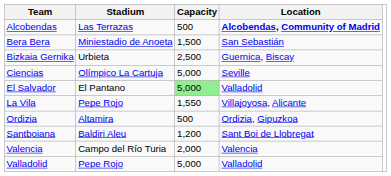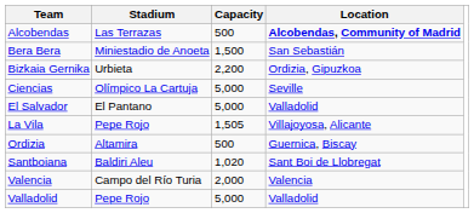Bizkaia Gernika | Capacity: 2,500 -> 2,200
Bizkaia Gernika | Location: Guernica, Biscay -> Ordizia, Gipuzkoa
El Salvador | Capacity: lightgreen background -> no background
La Vila | Capacity: 1,550 -> 1,505
Ordizia | Location: Ordizia, Gipuzkoa -> Guernica, Biscay
Santboiana | Capacity: 1,200 -> 1,020
